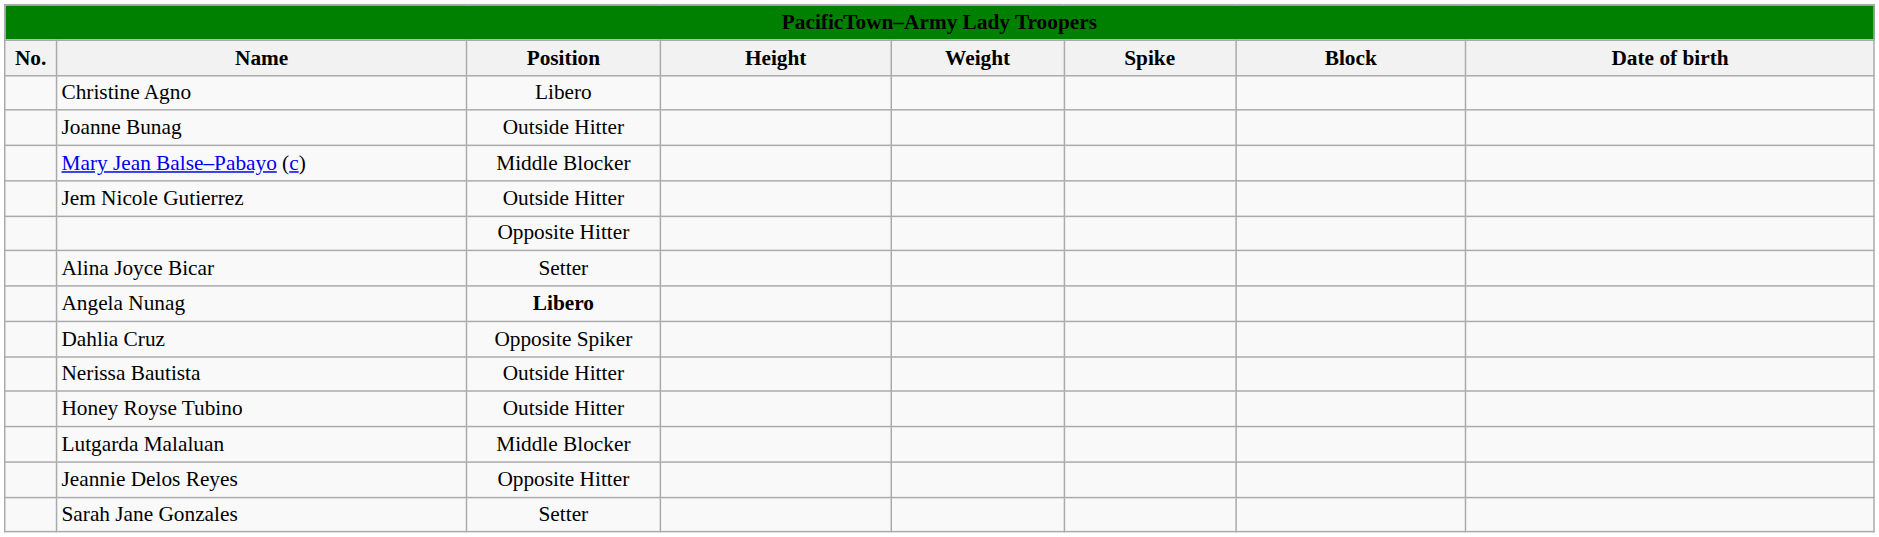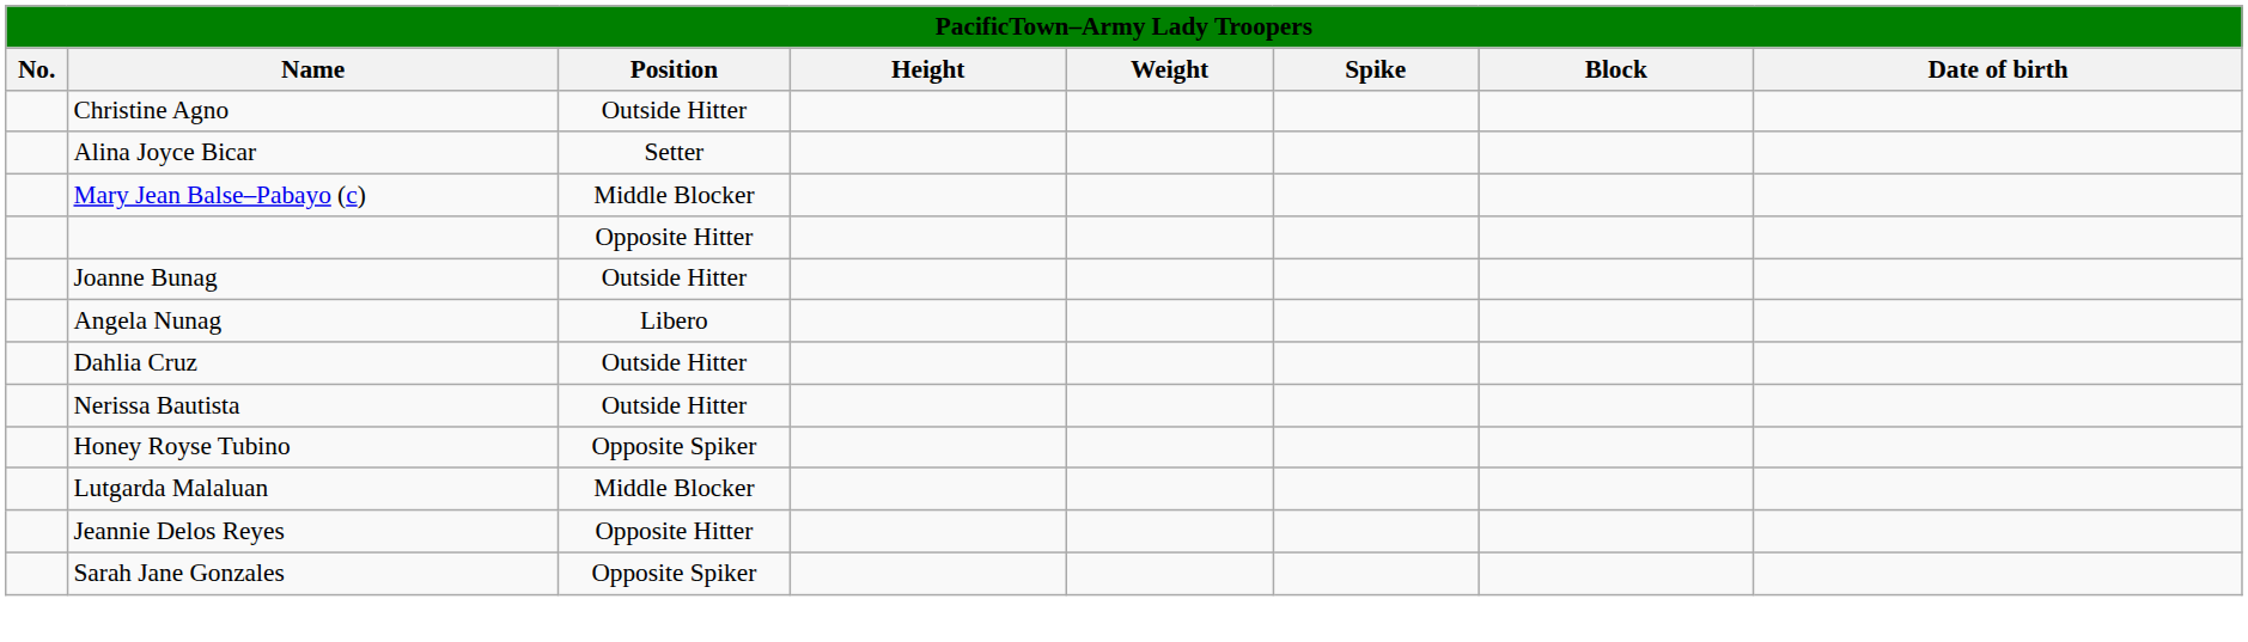Christine Agno | Position: Libero -> Outside Hitter
rows swapped: Joanne Bunag <-> Alina Joyce Bicar
- row: Jem Nicole Gutierrez | Outside Hitter
Angela Nunag | Position: bold -> normal
Dahlia Cruz | Position: Opposite Spiker -> Outside Hitter
Honey Royse Tubino | Position: Outside Hitter -> Opposite Spiker
Sarah Jane Gonzales | Position: Setter -> Opposite Spiker
